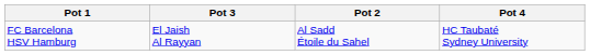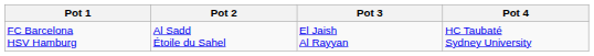columns swapped: Pot 2 <-> Pot 3
